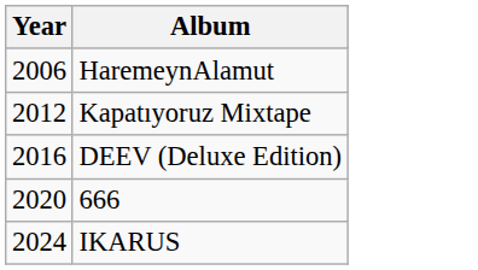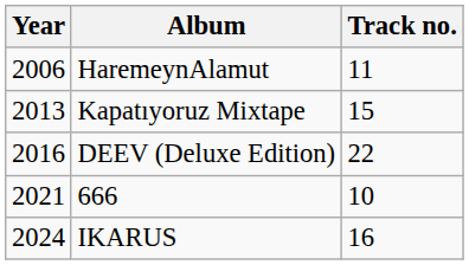+ column: Track no. | 11 | 15 | 22 | 10 | 16
Kapatıyoruz Mixtape | Year: 2012 -> 2013
666 | Year: 2020 -> 2021
